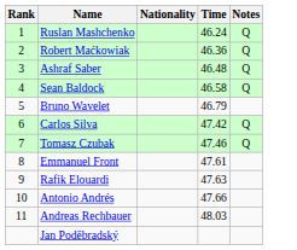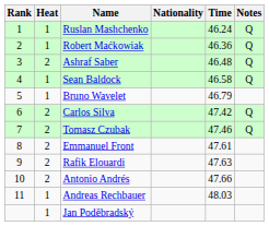+ column: Heat | 1 | 1 | 2 | 1 | 1 | 2 | 2 | 2 | 2 | 2 | 1 | 1
